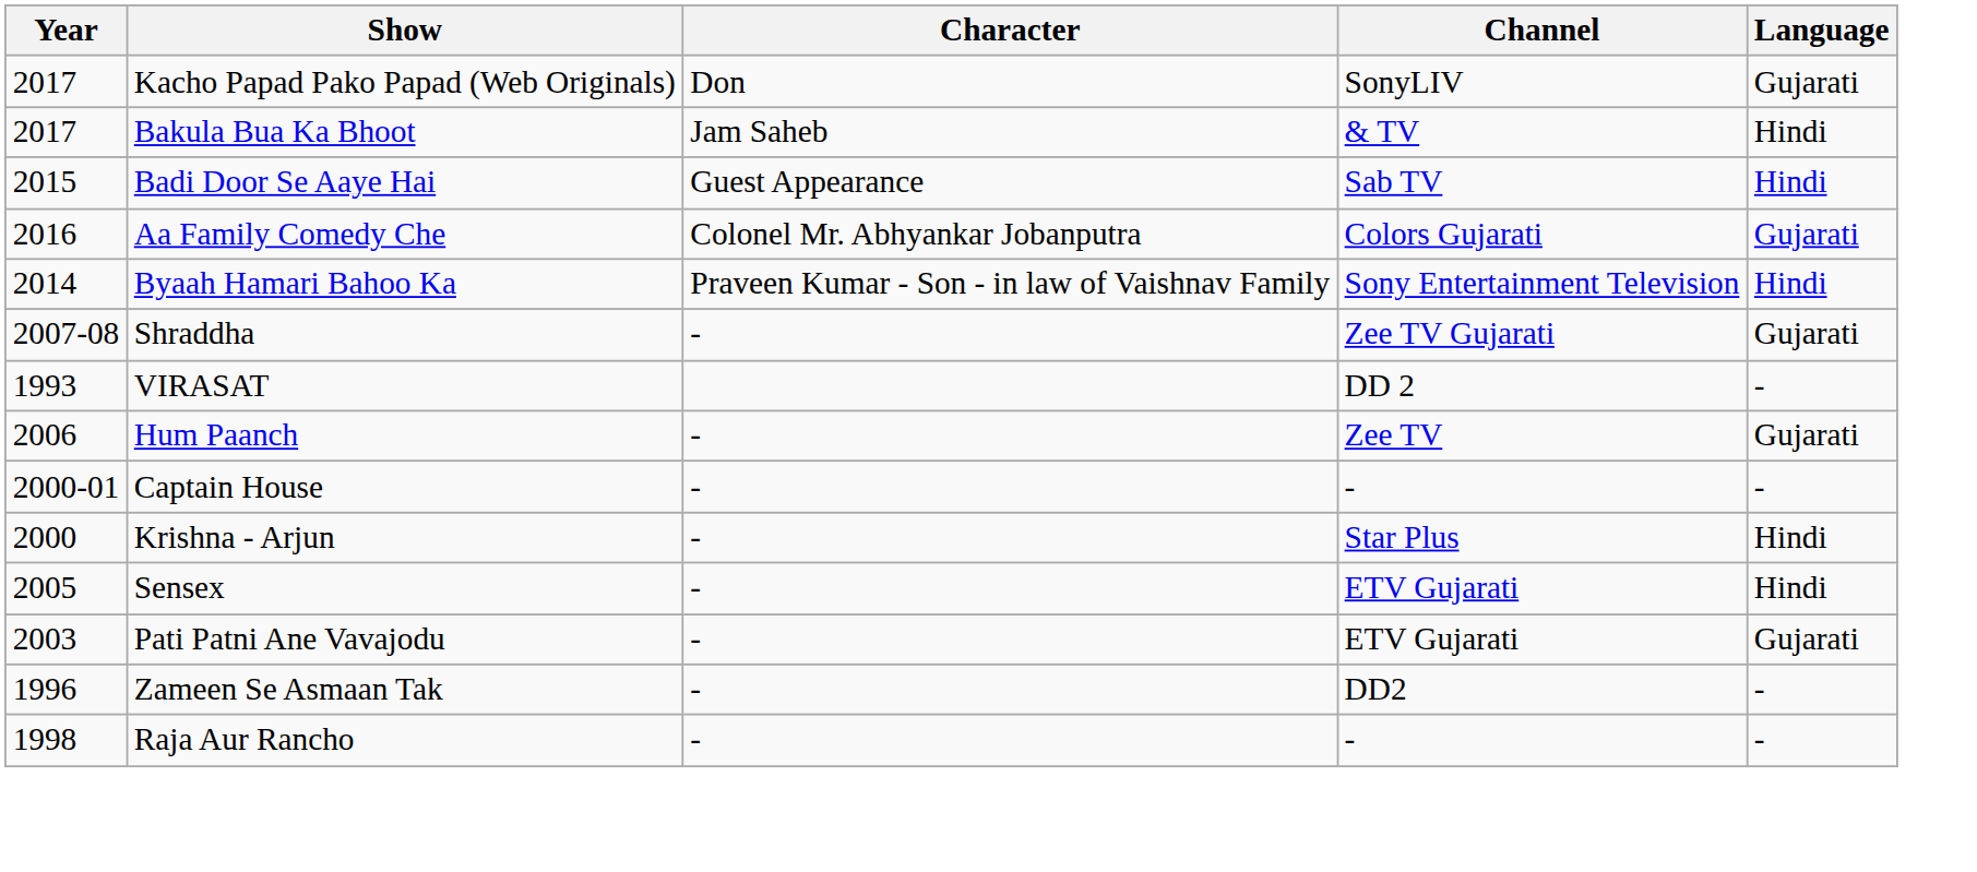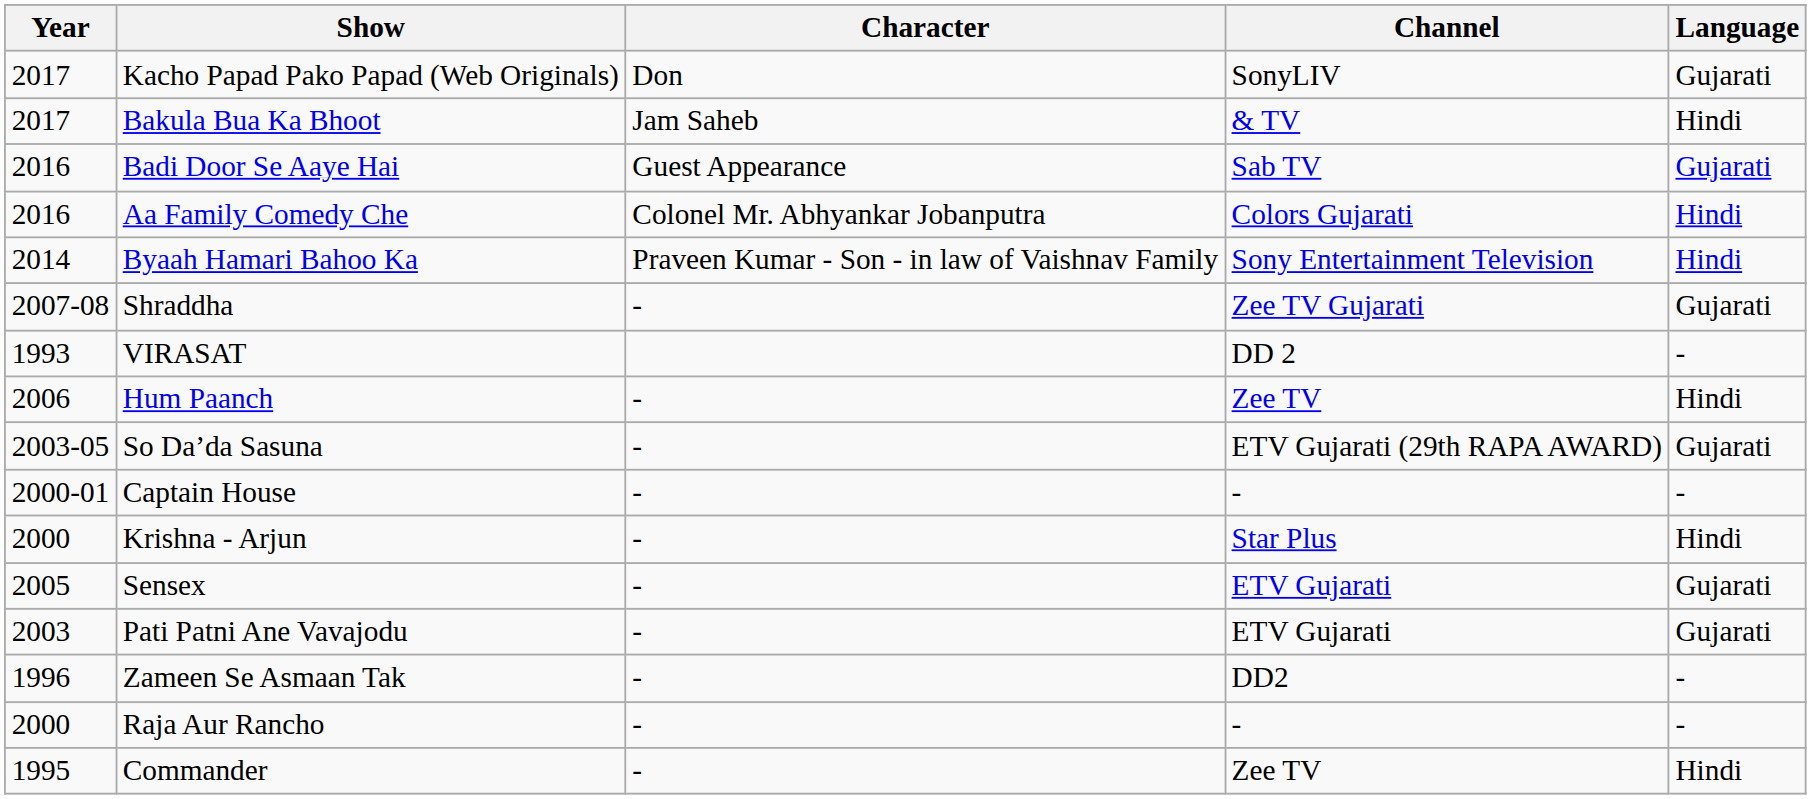Badi Door Se Aaye Hai | Year: 2015 -> 2016
Badi Door Se Aaye Hai | Language: Hindi -> Gujarati
Aa Family Comedy Che | Language: Gujarati -> Hindi
Hum Paanch | Language: Gujarati -> Hindi
+ row: 2003-05 | So Da’da Sasuna | - | ETV Gujarati (29th RAPA AWARD) | Gujarati
Sensex | Language: Hindi -> Gujarati
Raja Aur Rancho | Year: 1998 -> 2000
+ row: 1995 | Commander | - | Zee TV | Hindi
